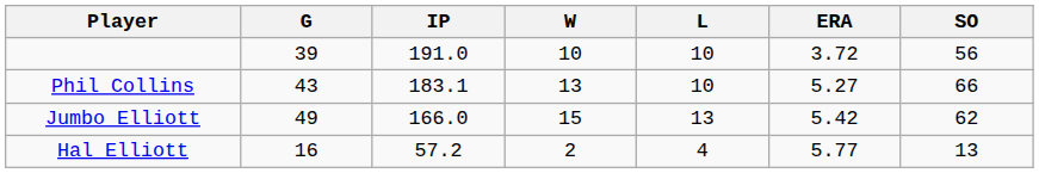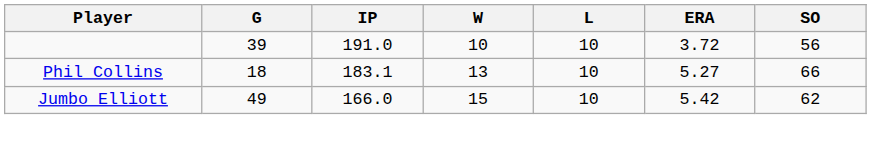Phil Collins | G: 43 -> 18
Jumbo Elliott | L: 13 -> 10
- row: Hal Elliott | 16 | 57.2 | 2 | 4 | 5.77 | 13
